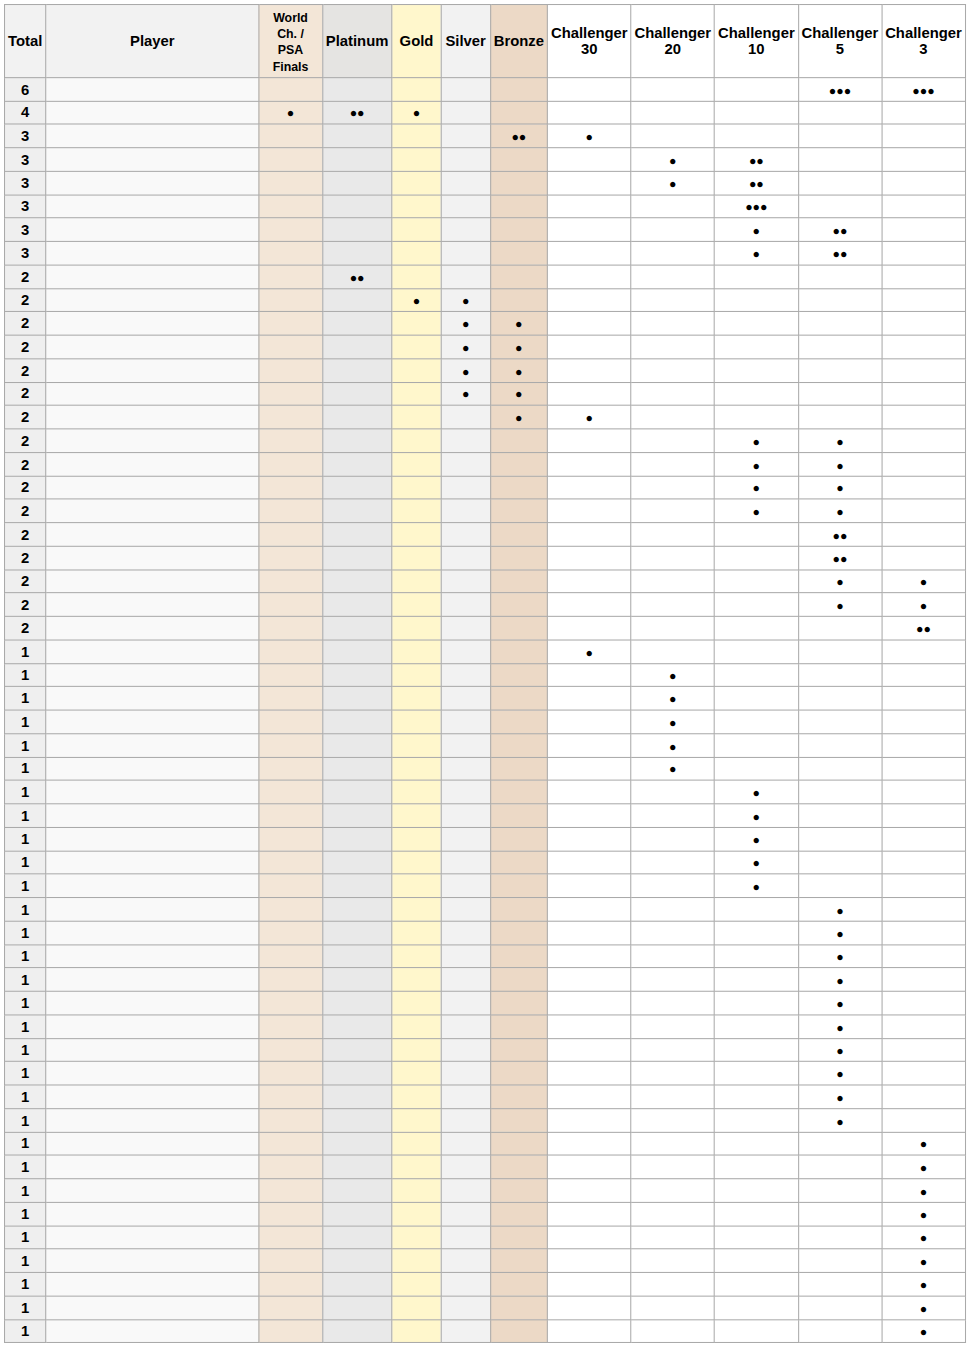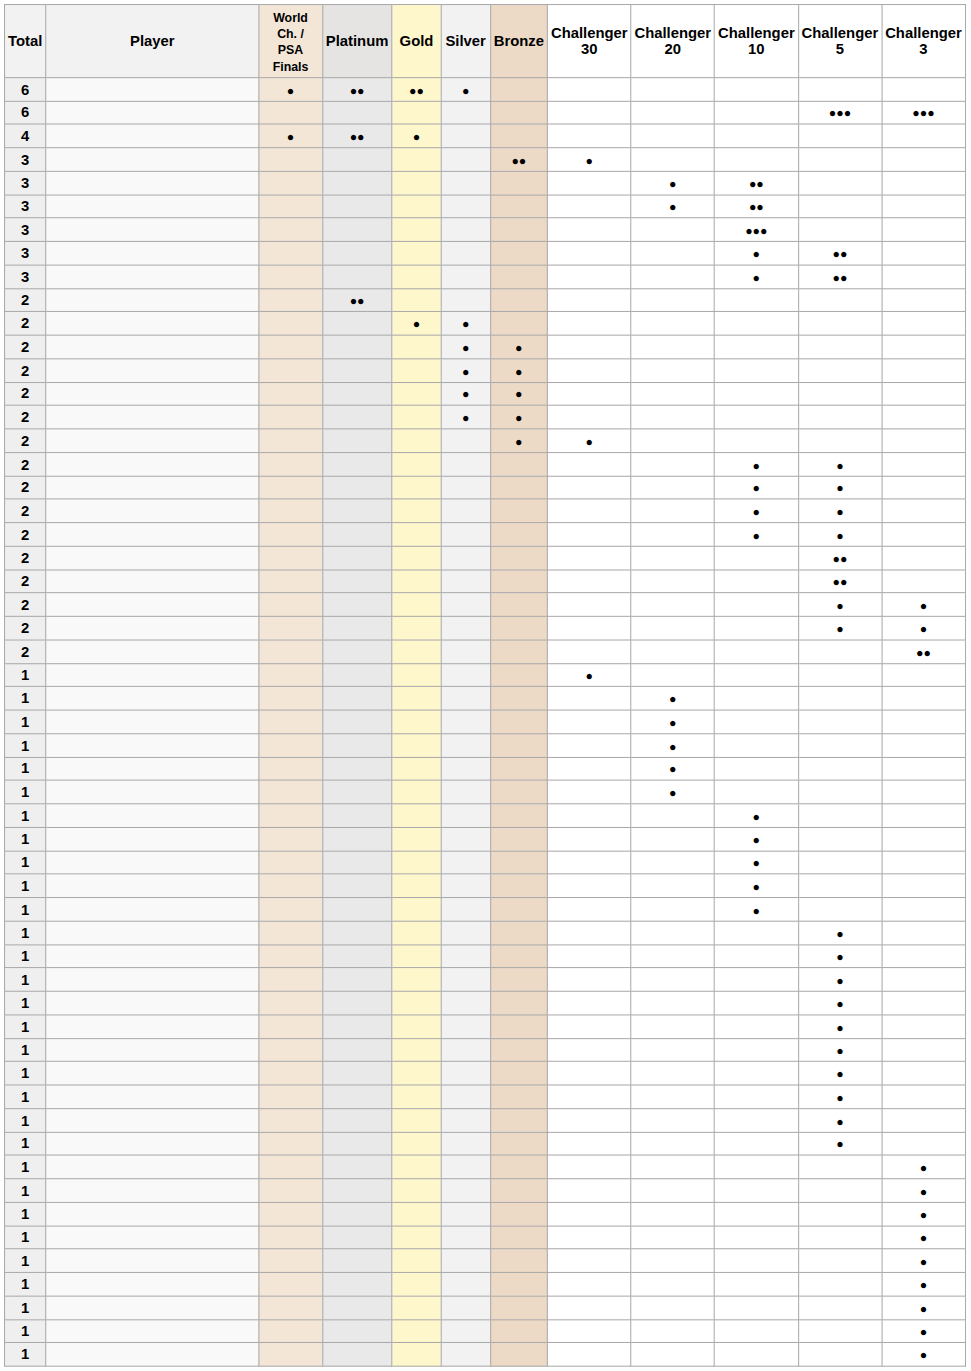+ row: 6 | ● | ●● | ●● | ●
